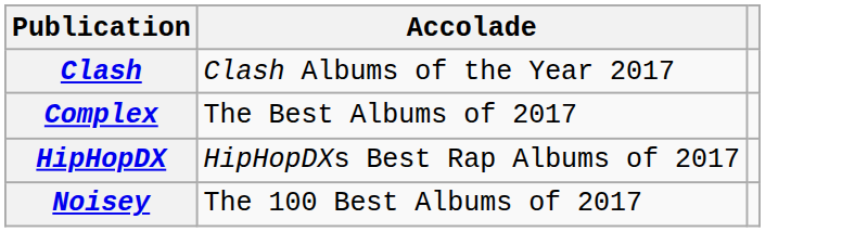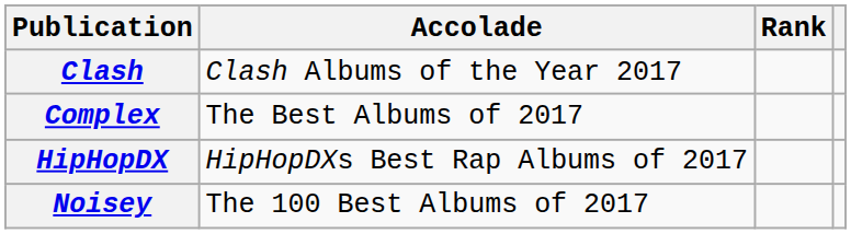+ column: Rank
